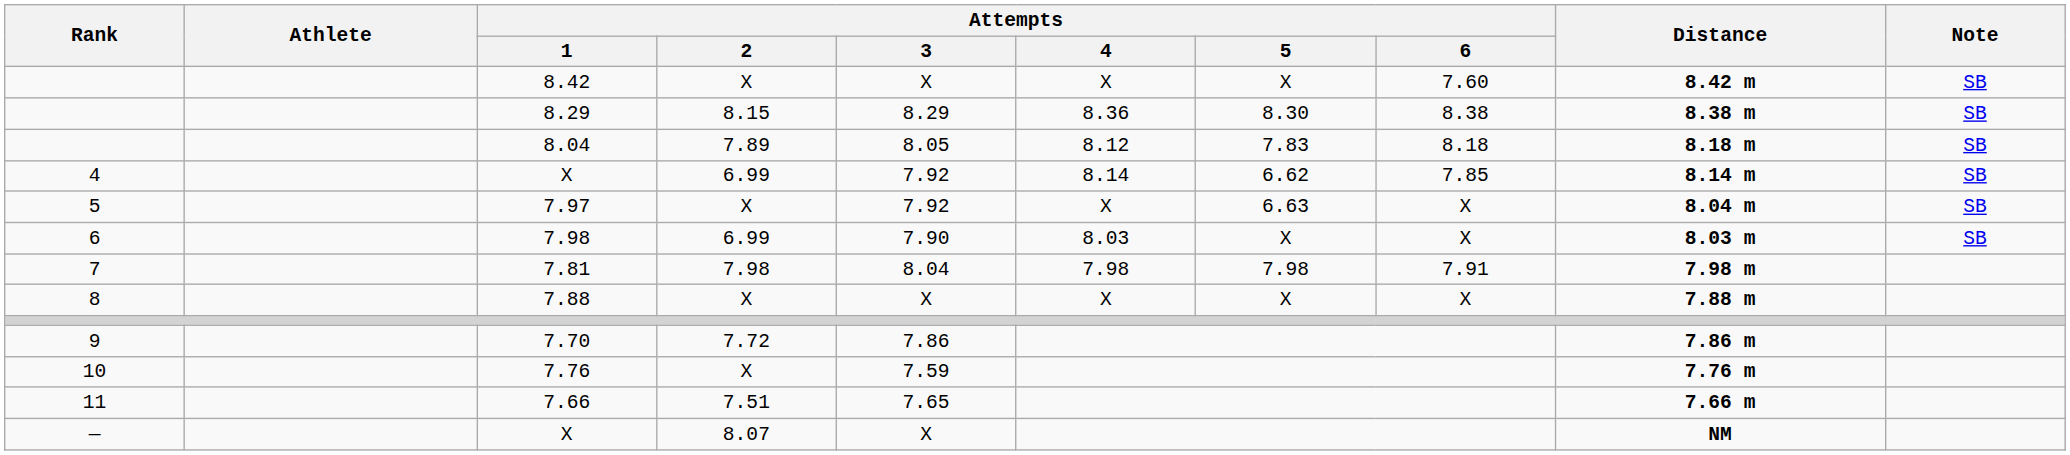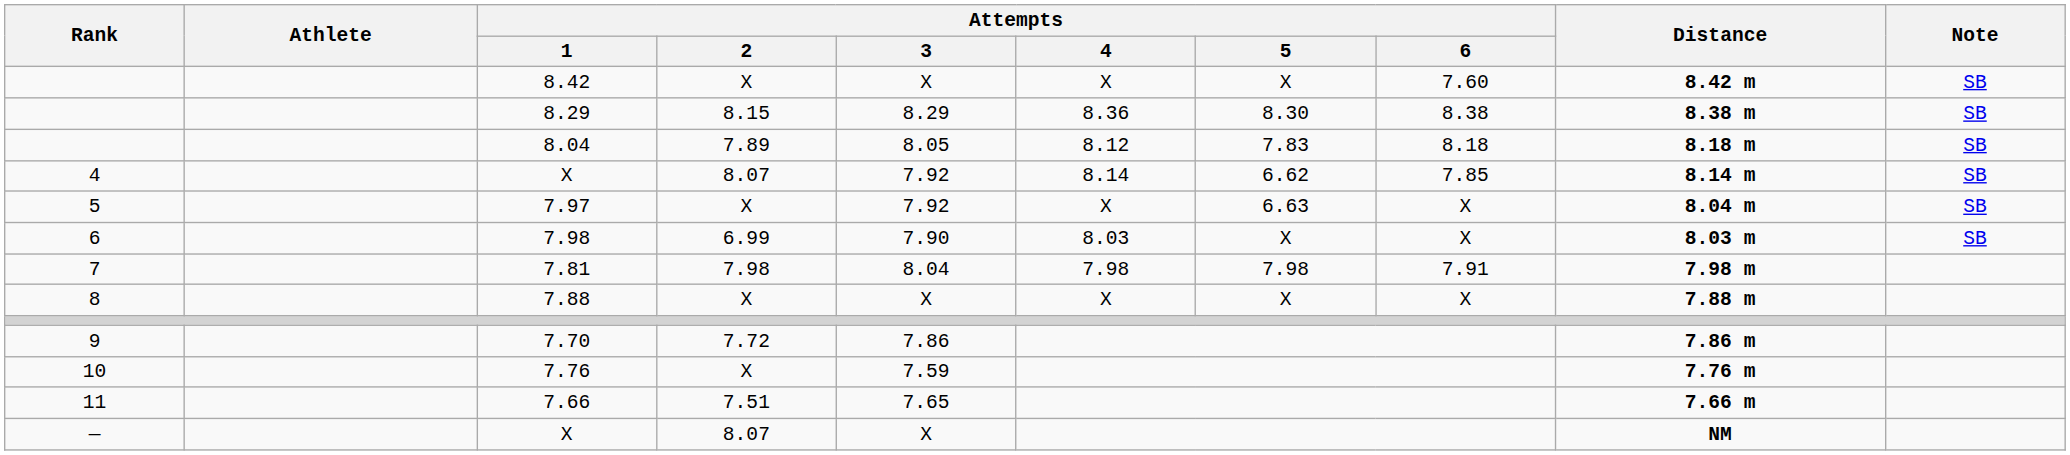4 / X | Attempts / 2: 6.99 -> 8.07
